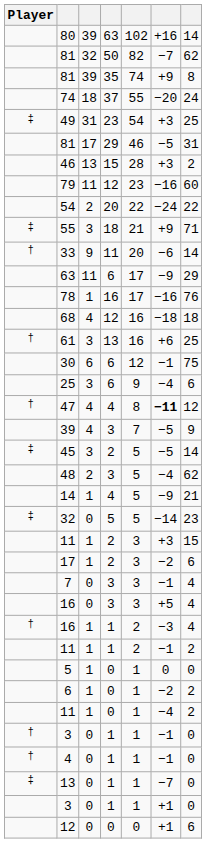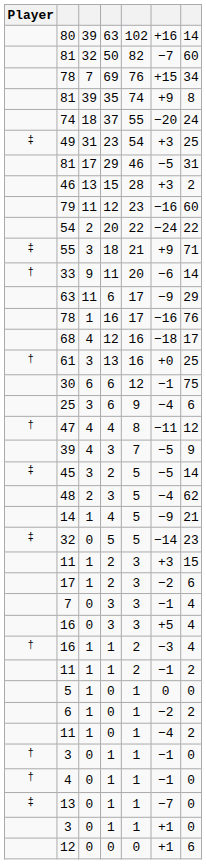81 / 50 | column 7: 62 -> 60
+ row: 78 | 7 | 69 | 76 | +15 | 34
68 | column 7: 18 -> 17
61 | column 6: +6 -> +0
47 | column 6: bold -> normal
